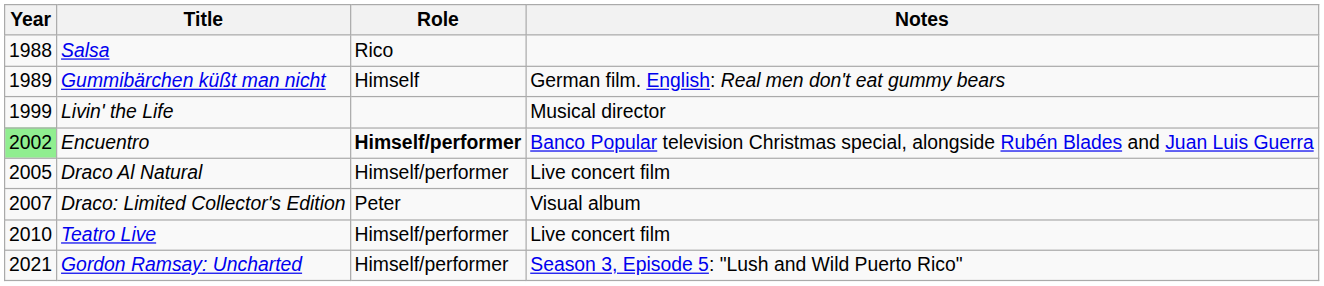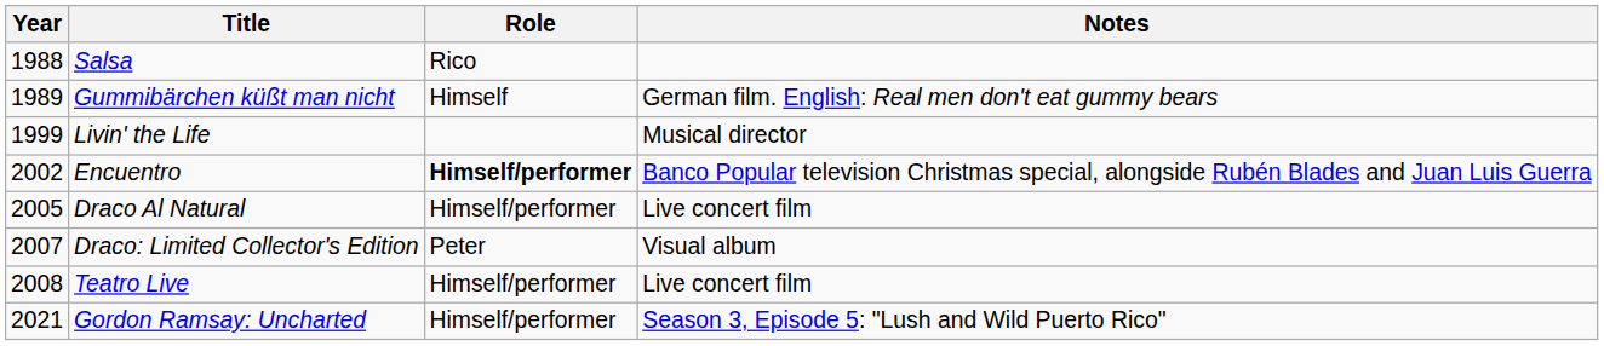Encuentro | Year: lightgreen background -> no background
Teatro Live | Year: 2010 -> 2008
